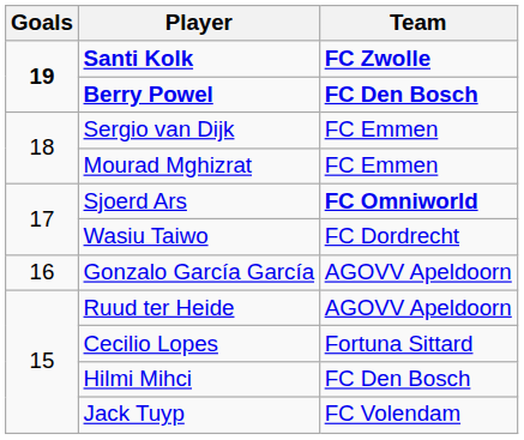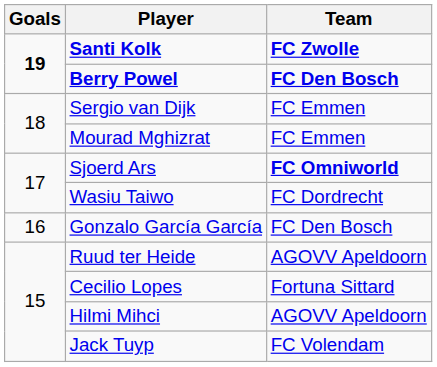Gonzalo García García | Team: AGOVV Apeldoorn -> FC Den Bosch
Hilmi Mihci | Team: FC Den Bosch -> AGOVV Apeldoorn
